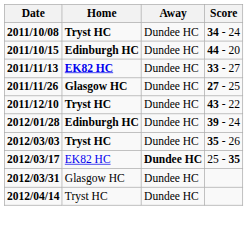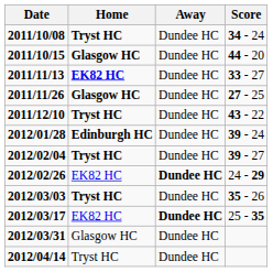2011/10/15 | Home: Edinburgh HC -> Glasgow HC
+ row: 2012/02/04 | Tryst HC | Dundee HC | 39 - 27
+ row: 2012/02/26 | EK82 HC | Dundee HC | 24 - 29
